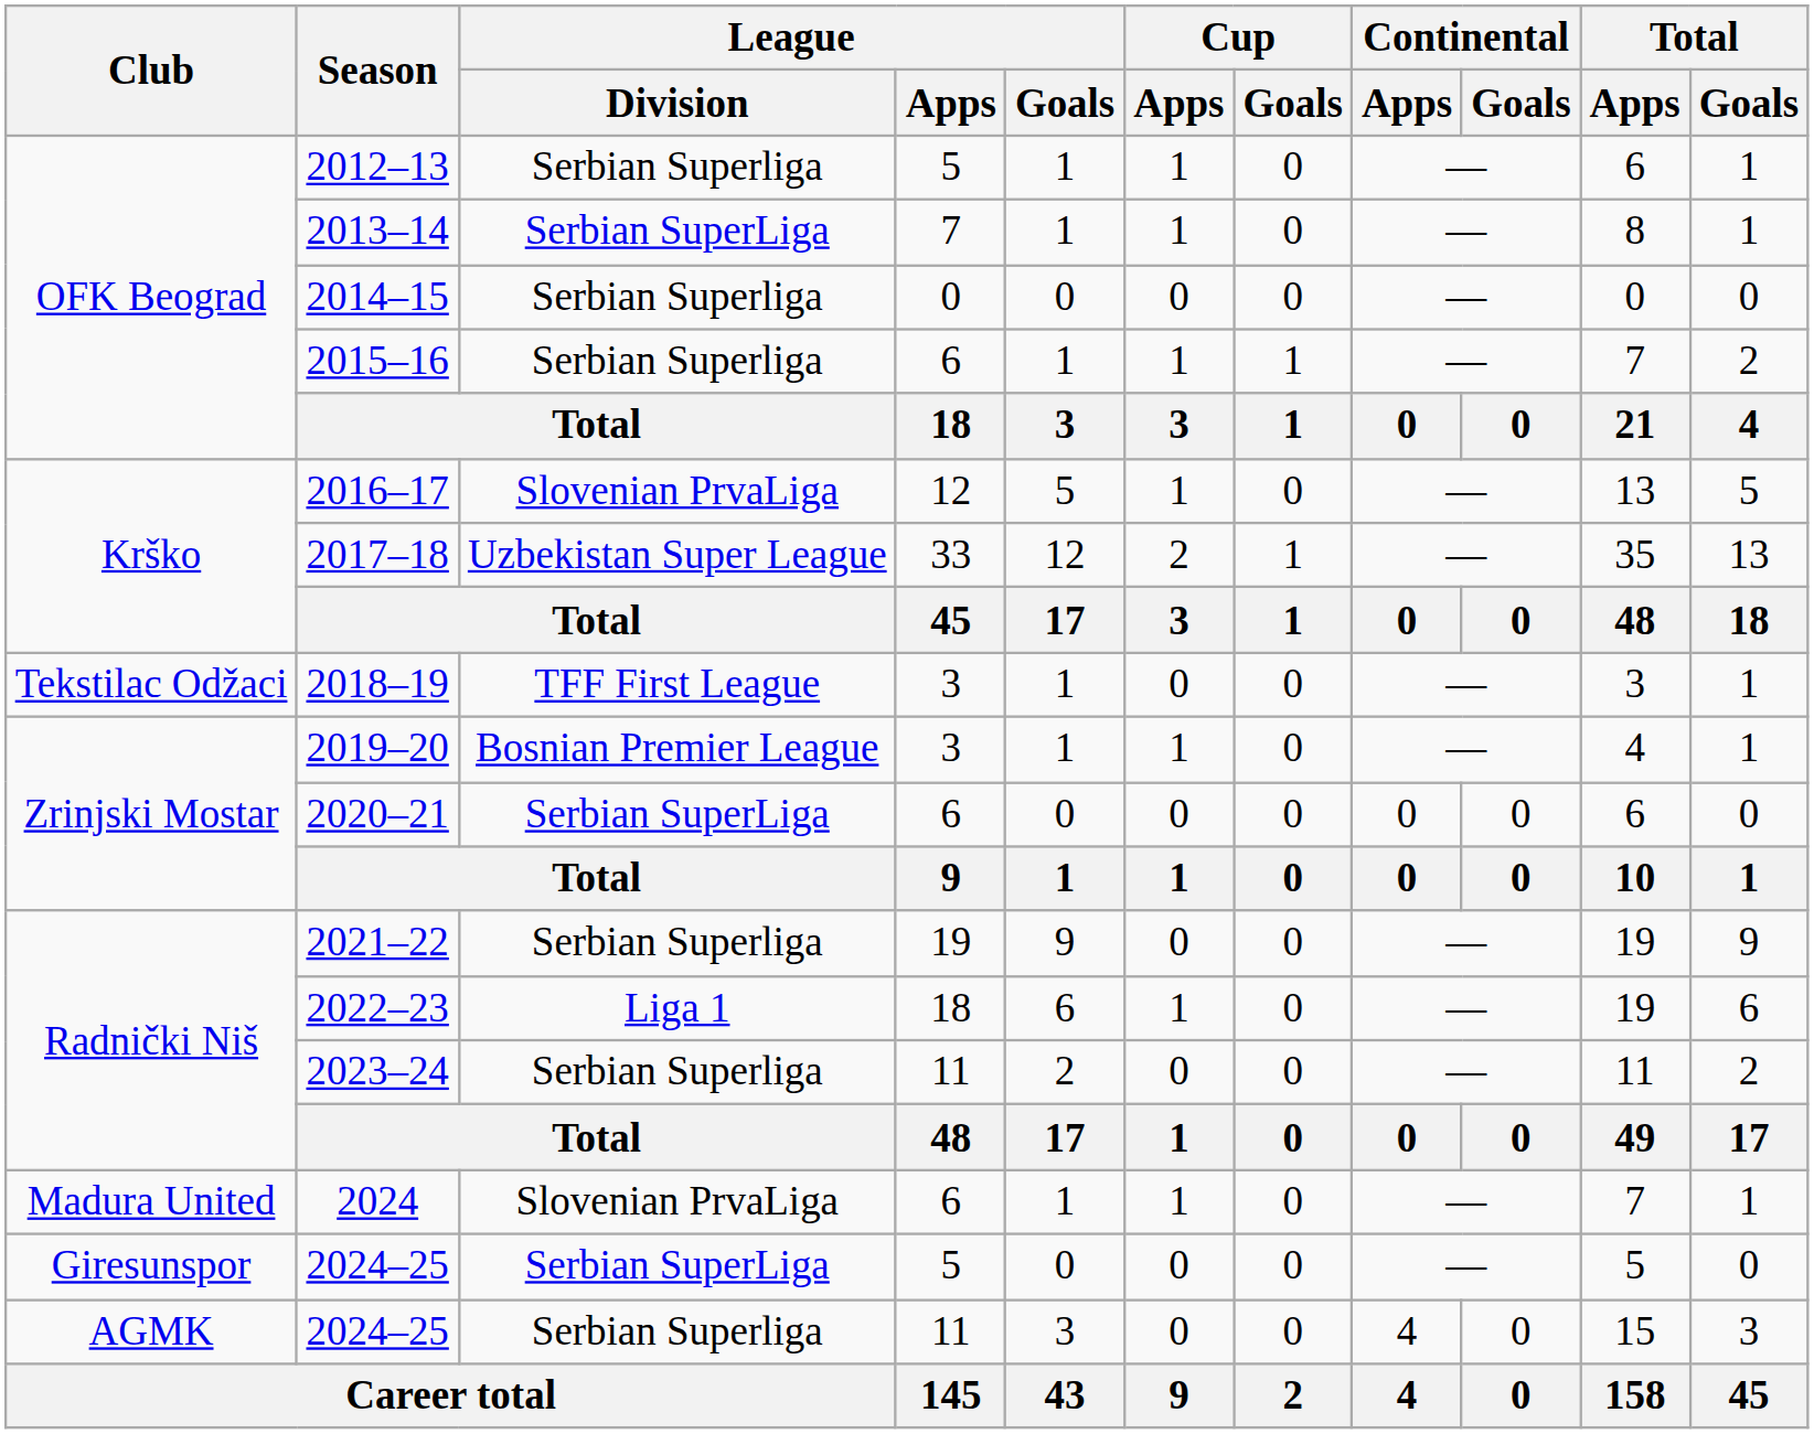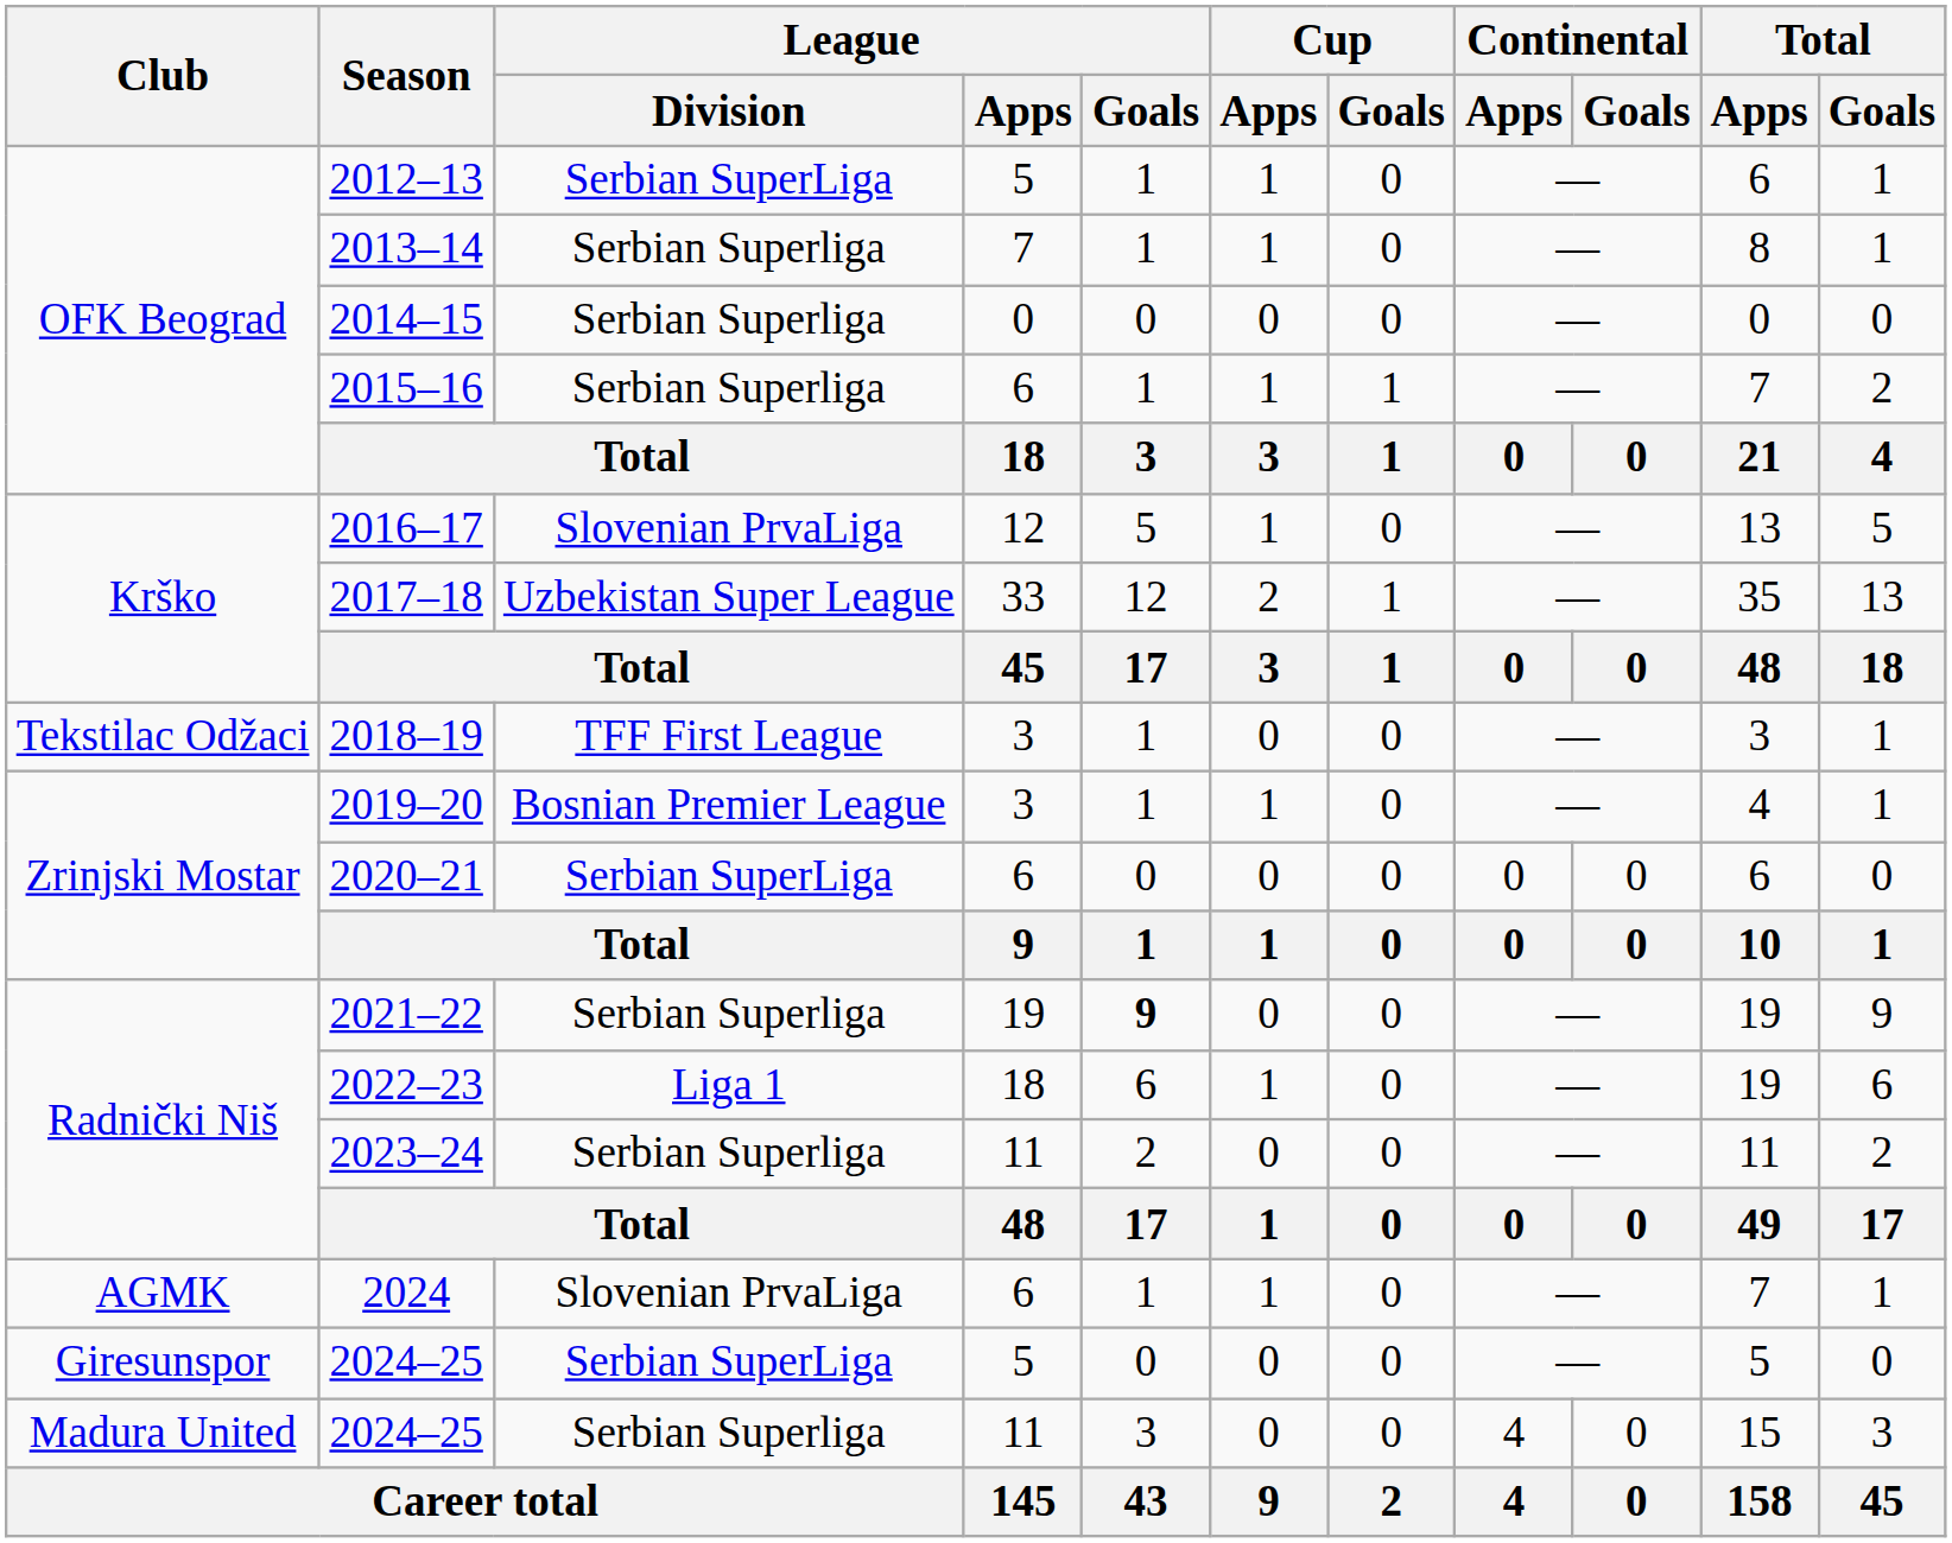2012–13 | League / Division: Serbian Superliga -> Serbian SuperLiga
2013–14 | League / Division: Serbian SuperLiga -> Serbian Superliga
2021–22 | League / Goals: normal -> bold
2024 | Club: Madura United -> AGMK
2024–25 / 11 | Club: AGMK -> Madura United
